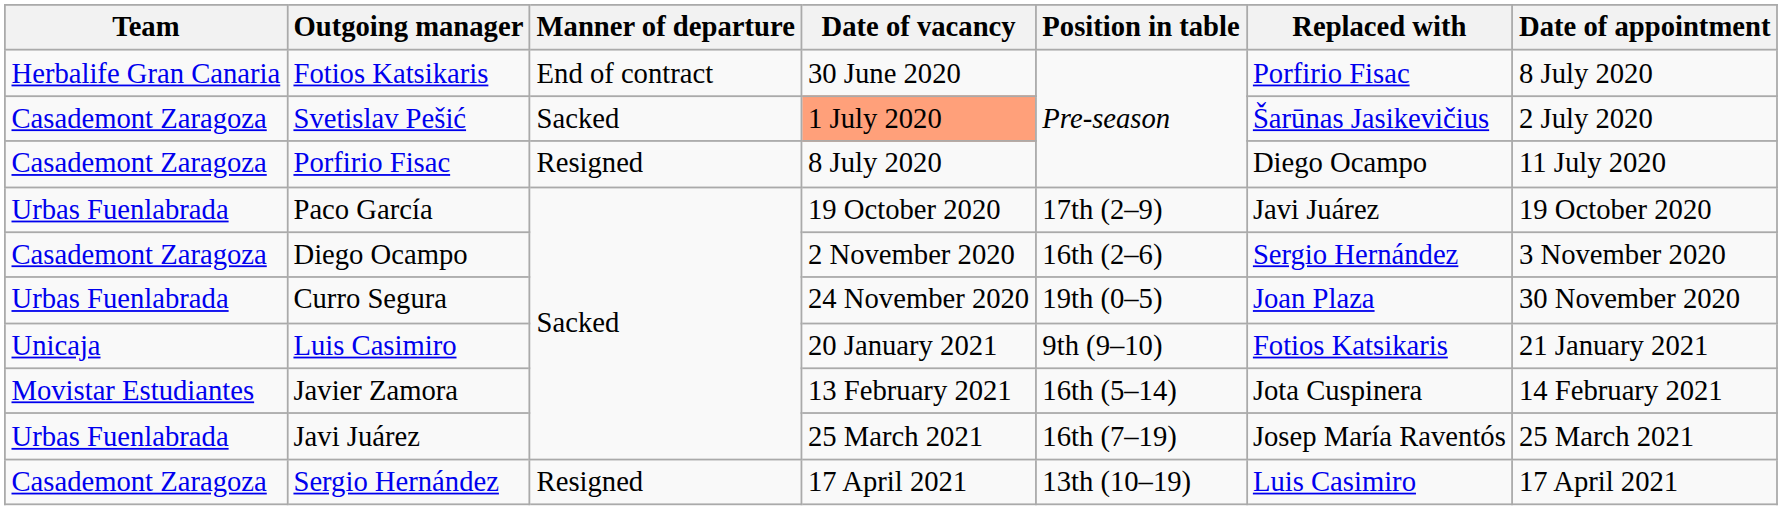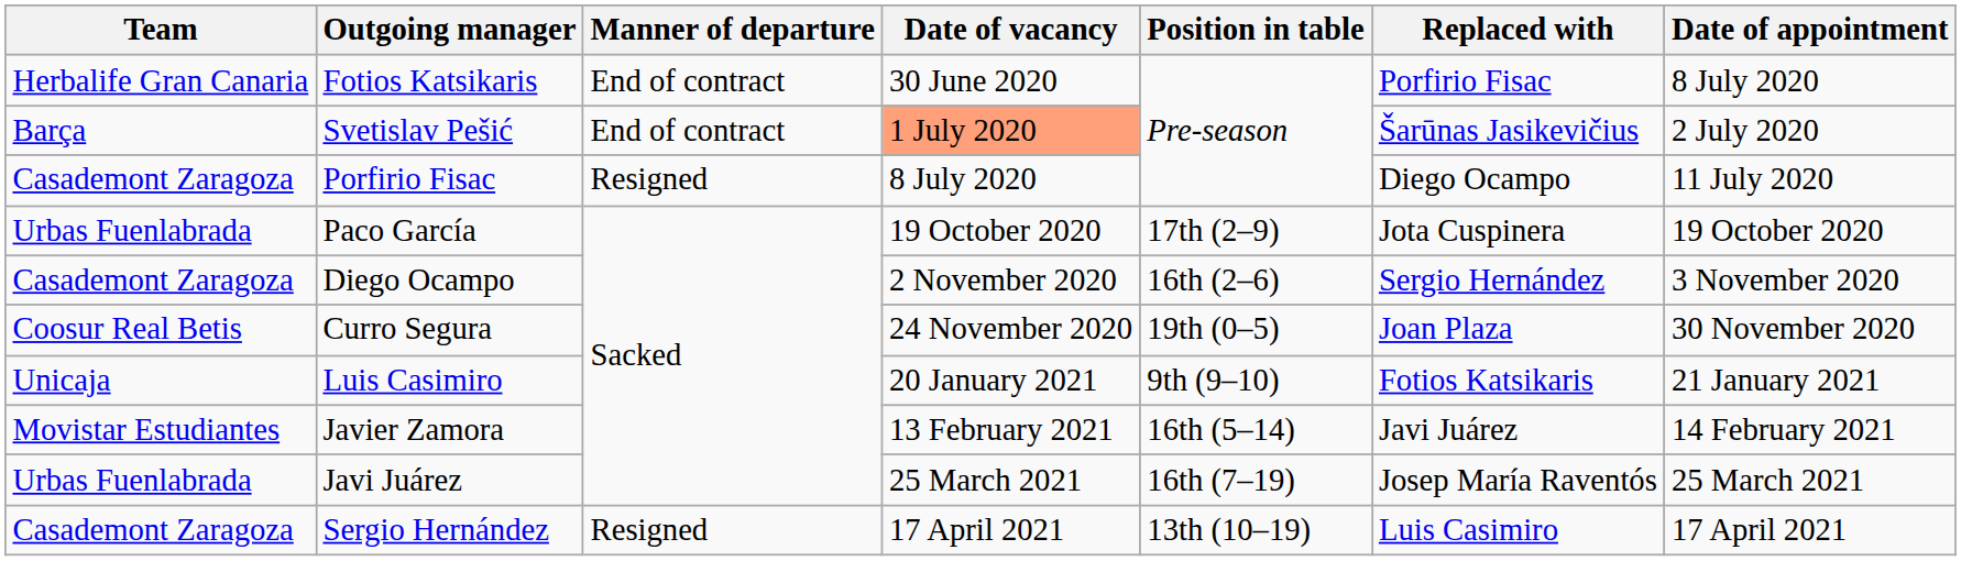Svetislav Pešić | Team: Casademont Zaragoza -> Barça
Svetislav Pešić | Manner of departure: Sacked -> End of contract
Paco García | Replaced with: Javi Juárez -> Jota Cuspinera
Curro Segura | Team: Urbas Fuenlabrada -> Coosur Real Betis
Javier Zamora | Replaced with: Jota Cuspinera -> Javi Juárez
